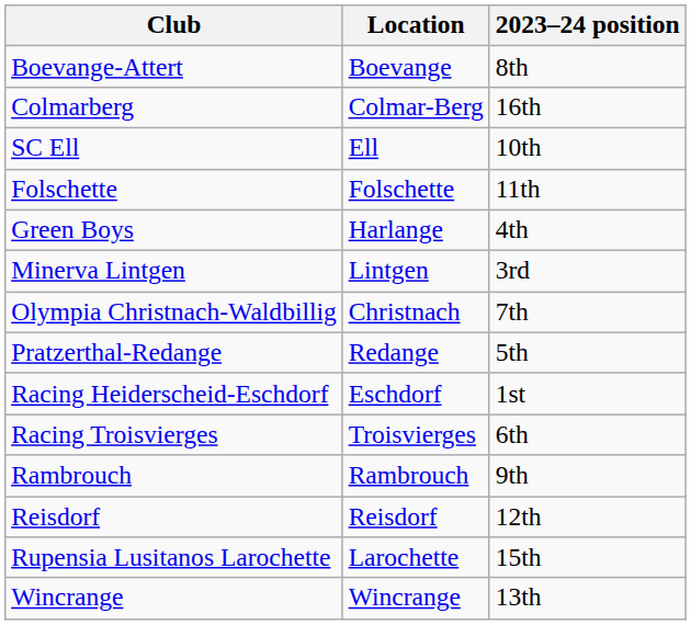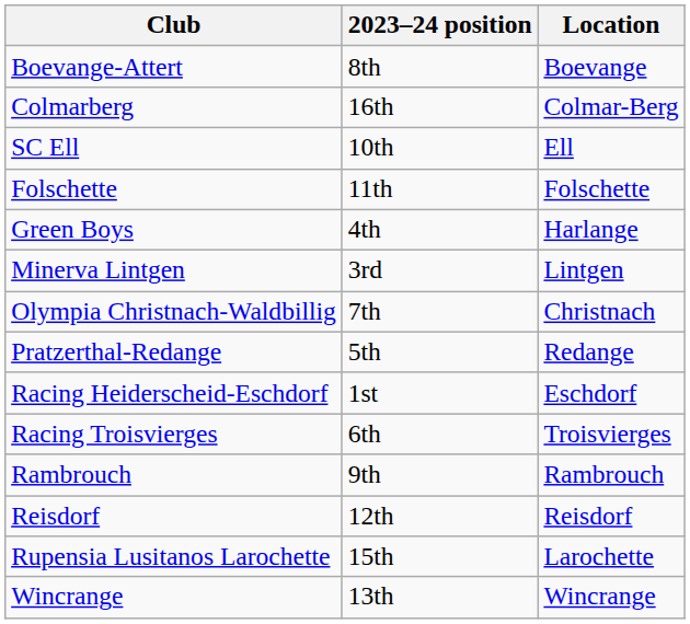columns swapped: Location <-> 2023–24 position
